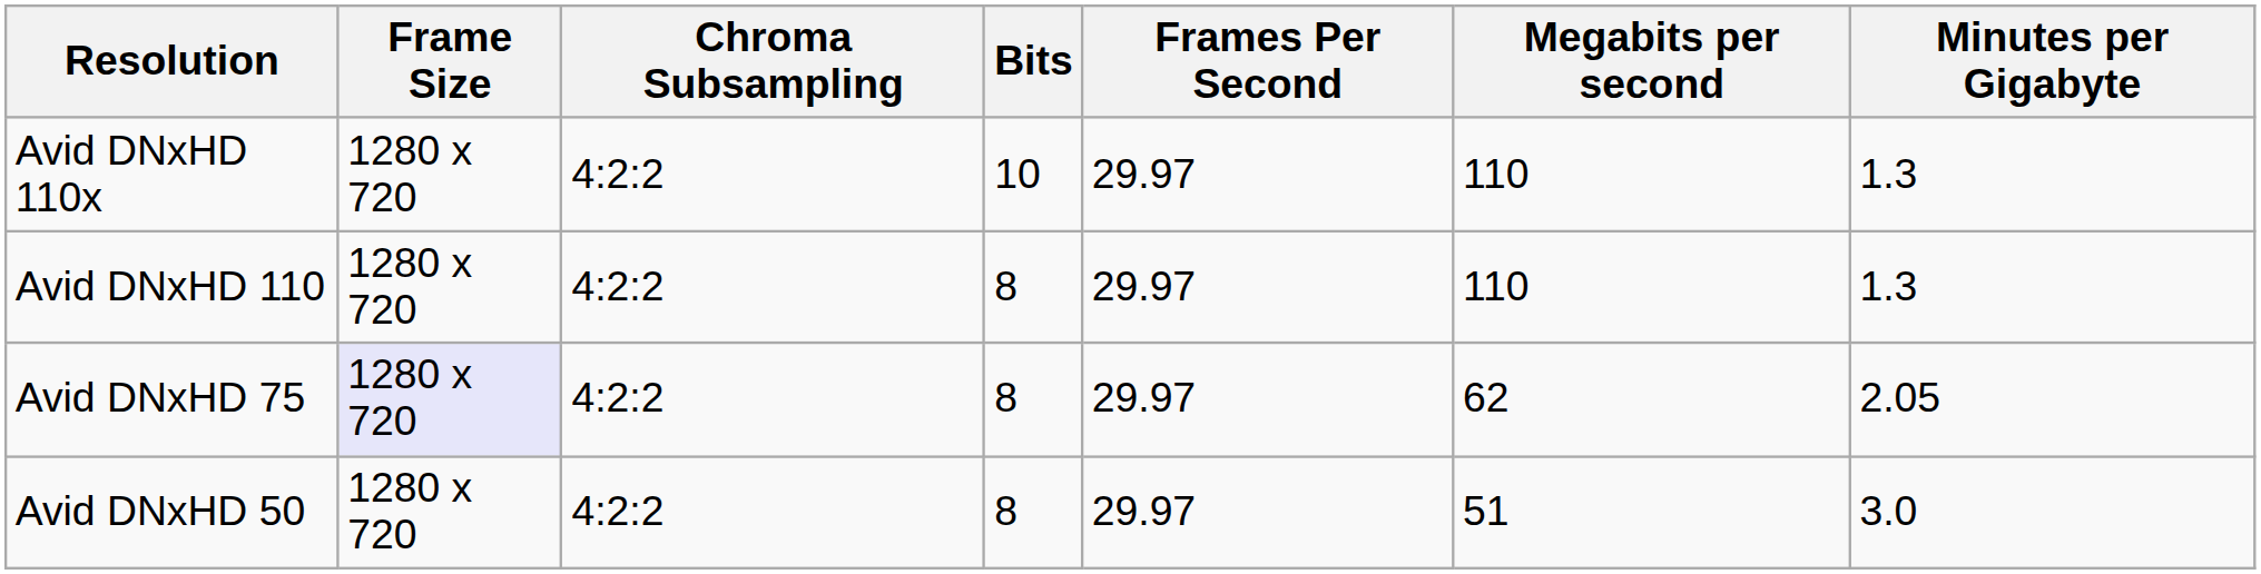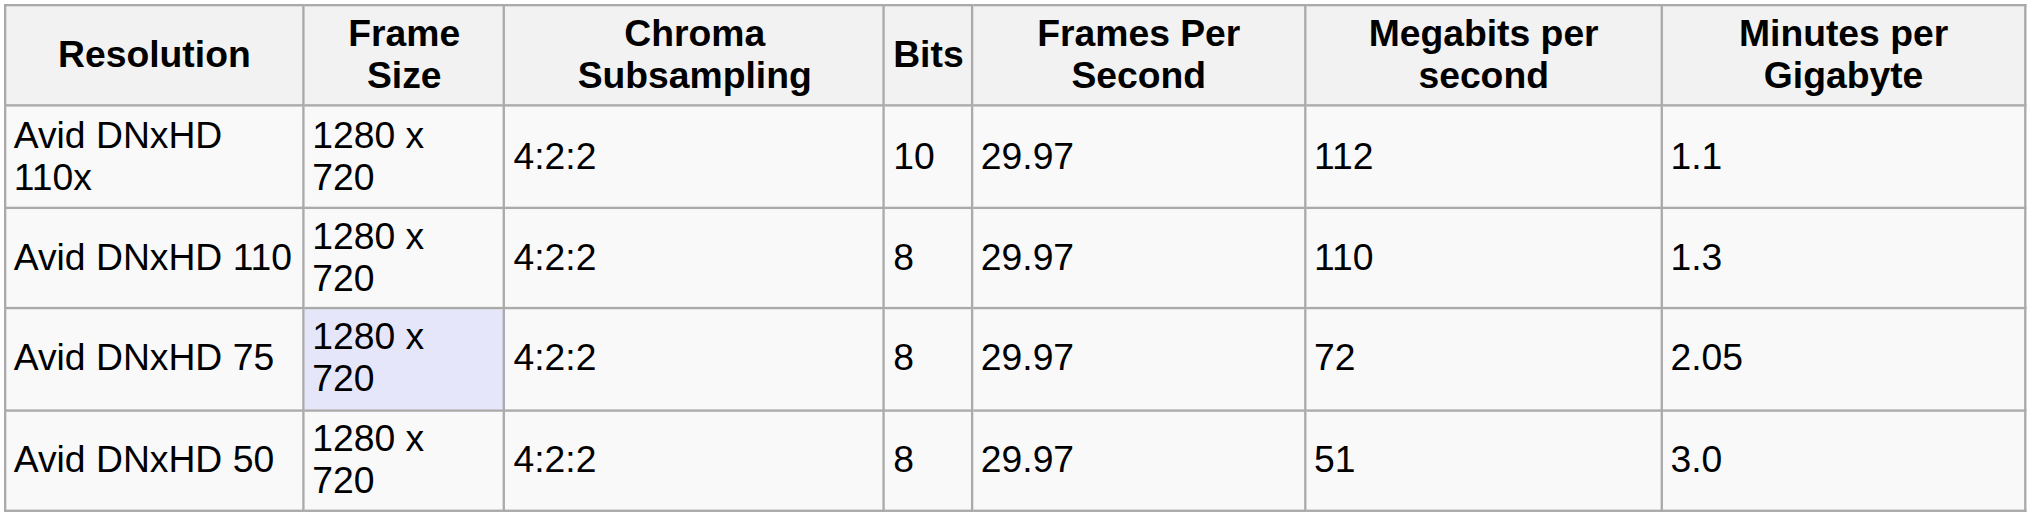Avid DNxHD 110x | Megabits per second: 110 -> 112
Avid DNxHD 110x | Minutes per Gigabyte: 1.3 -> 1.1
Avid DNxHD 75 | Megabits per second: 62 -> 72
